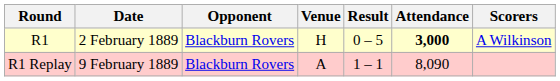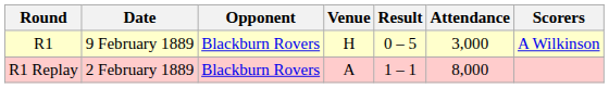R1 | Date: 2 February 1889 -> 9 February 1889
R1 | Attendance: bold -> normal
R1 Replay | Date: 9 February 1889 -> 2 February 1889
R1 Replay | Attendance: 8,090 -> 8,000
